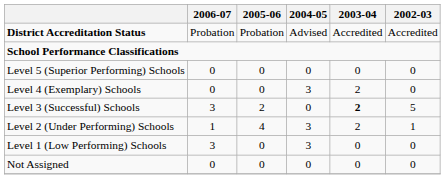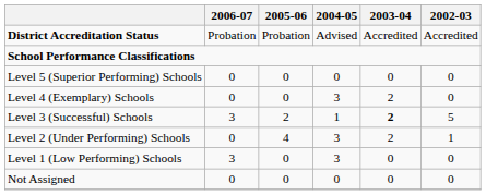Level 3 (Successful) Schools | 2004-05: 0 -> 1
Level 2 (Under Performing) Schools | 2006-07: 1 -> 0
